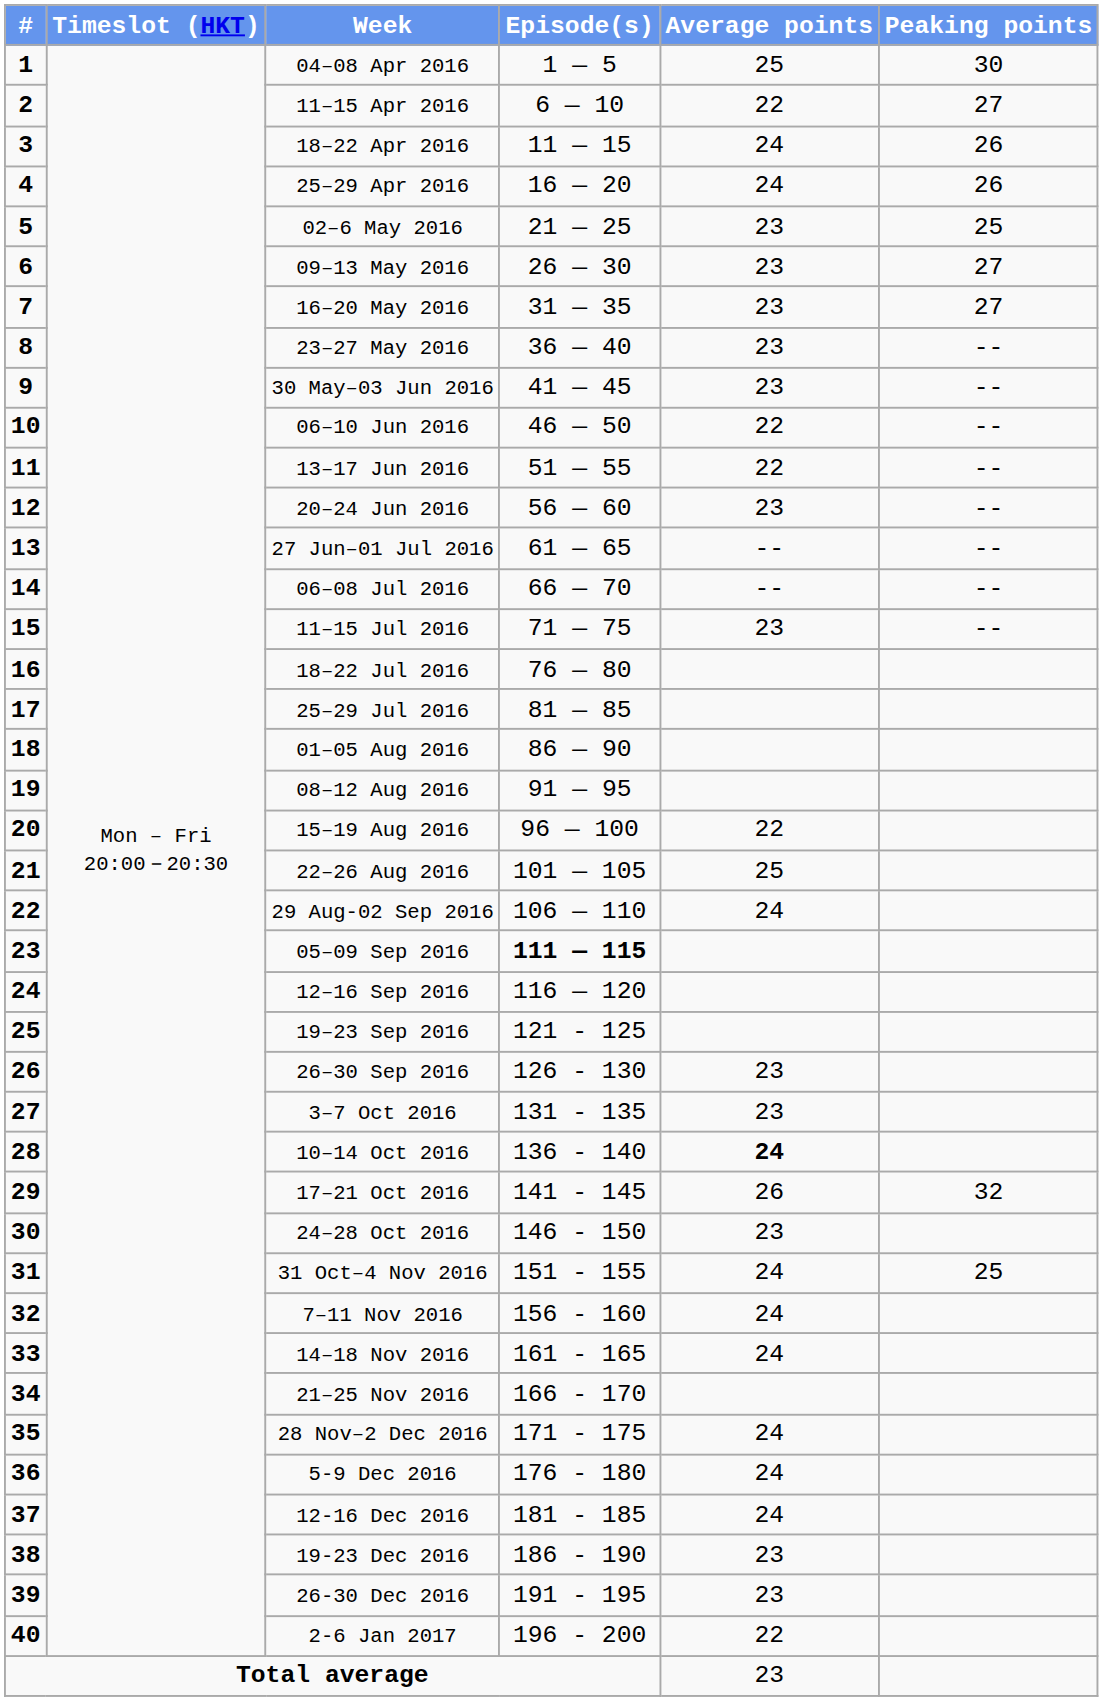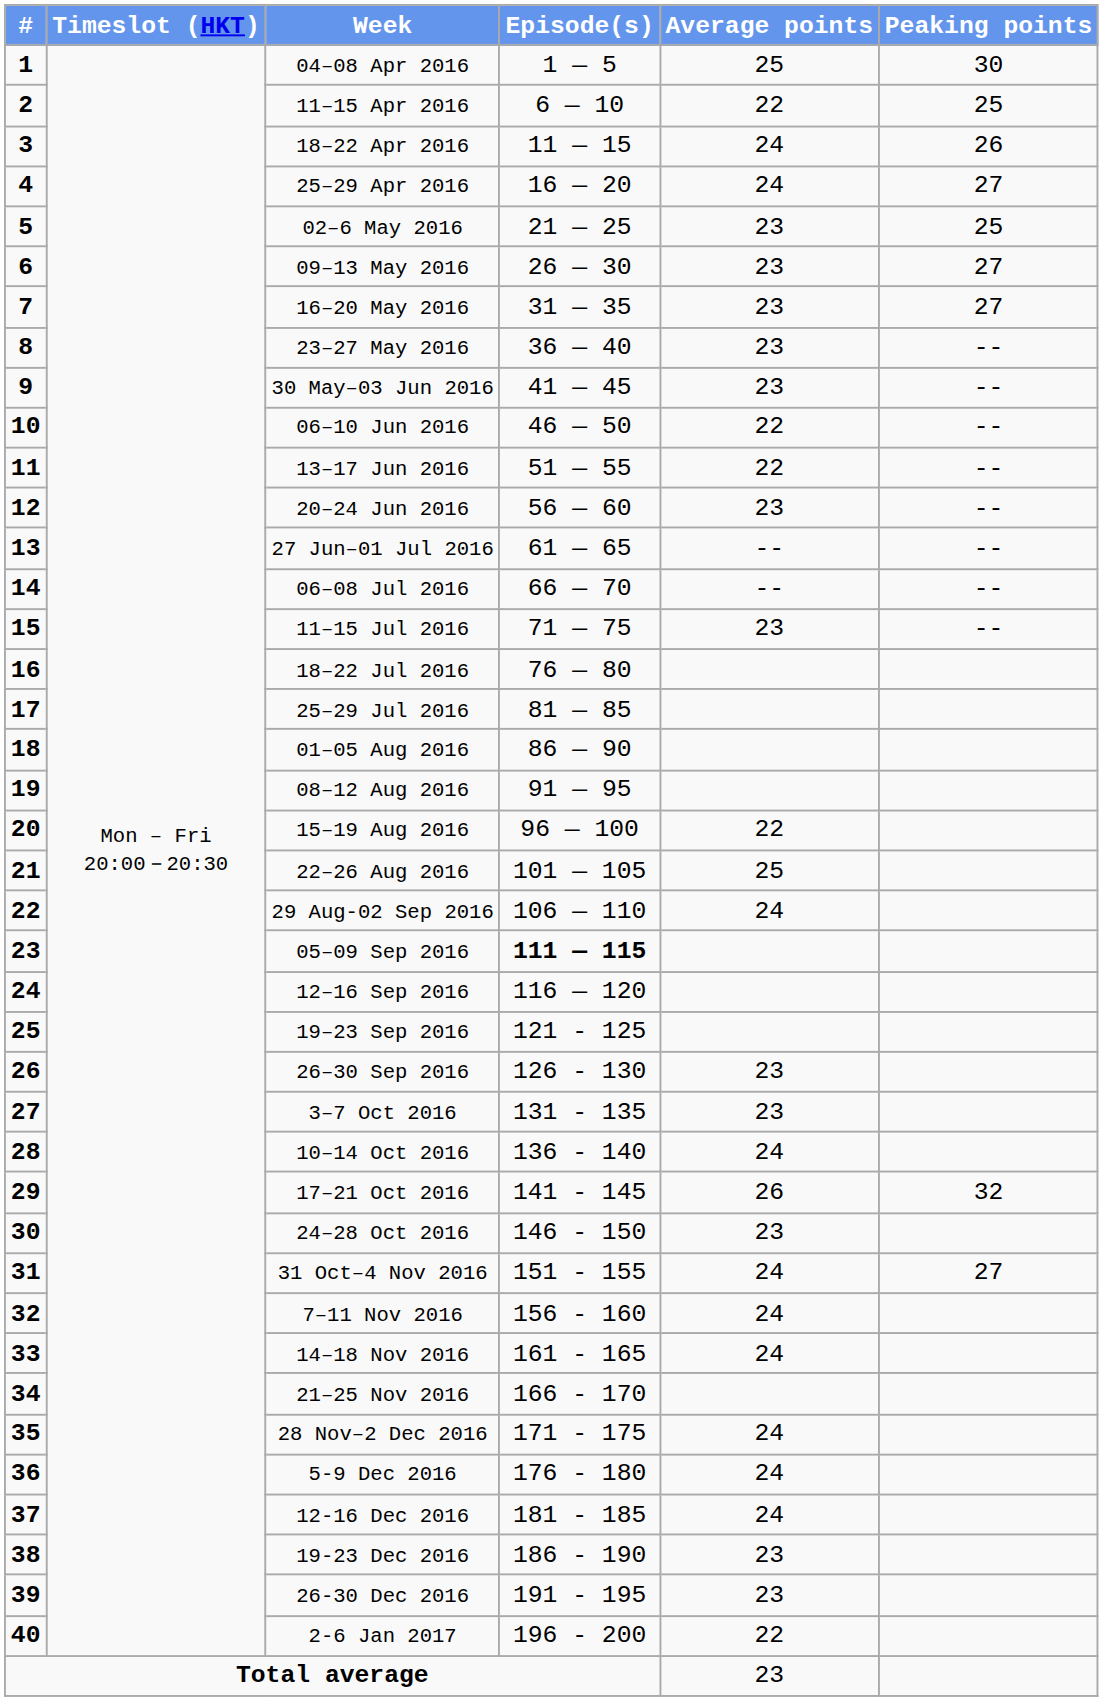11–15 Apr 2016 | Peaking points: 27 -> 25
25–29 Apr 2016 | Peaking points: 26 -> 27
10–14 Oct 2016 | Average points: bold -> normal
31 Oct–4 Nov 2016 | Peaking points: 25 -> 27
